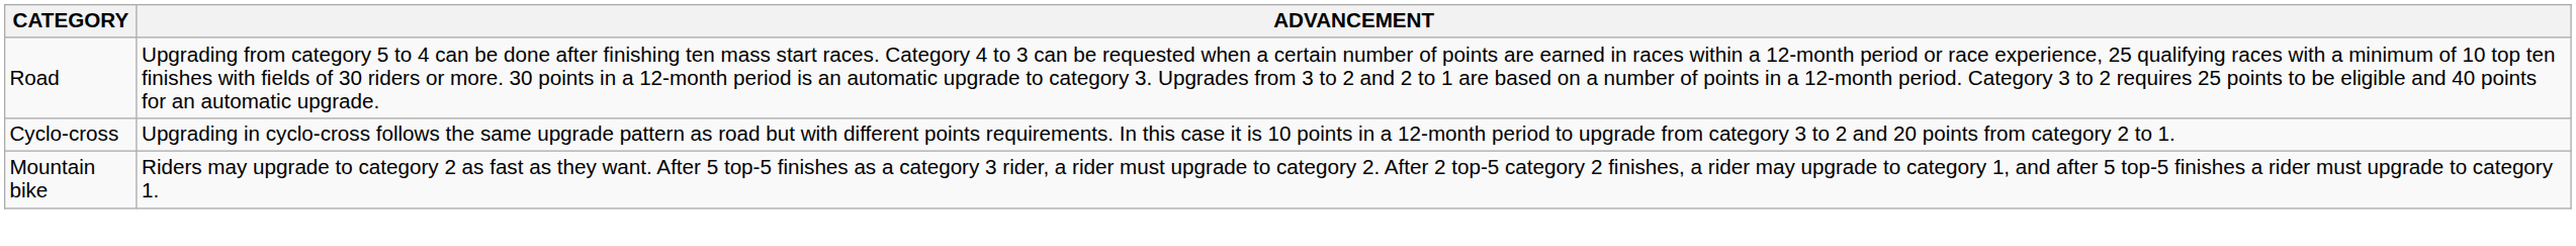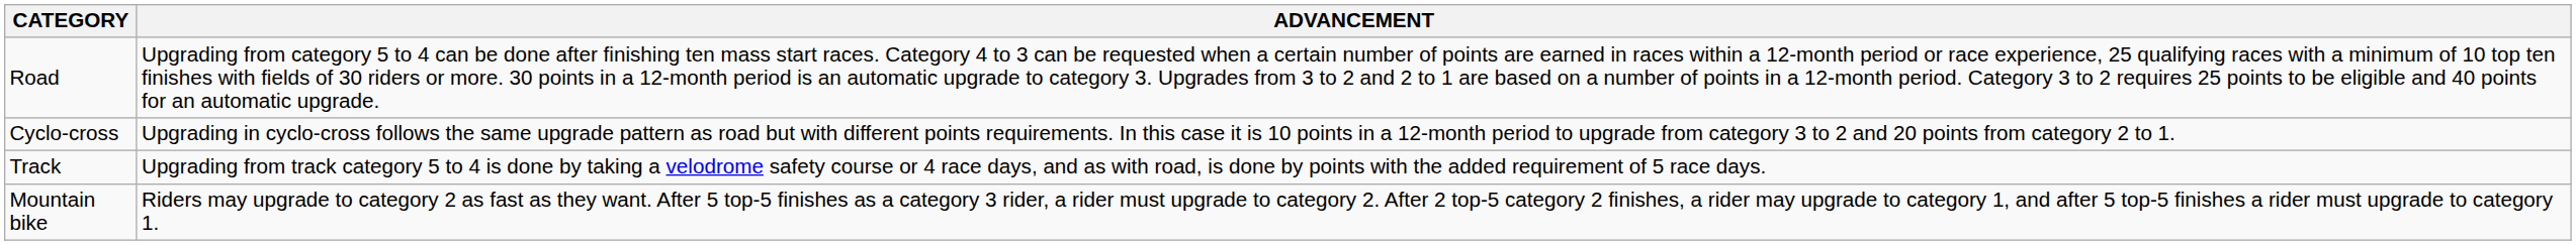+ row: Track | Upgrading from track category 5 to 4 is done by taking a velodrome safety course or 4 race days, and as with road, is done by points with the added requirement of 5 race days.
